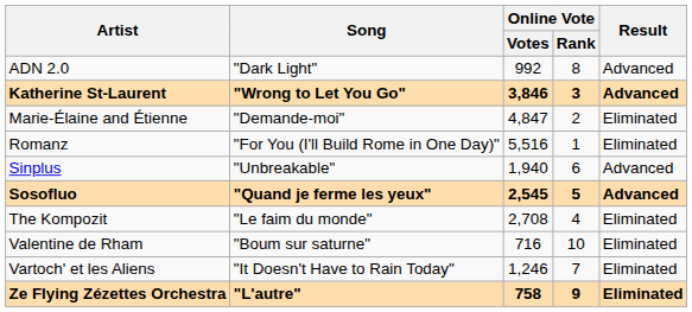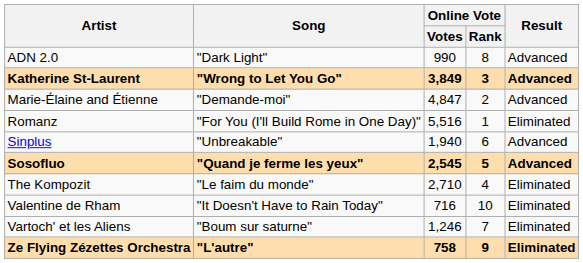ADN 2.0 | Online Vote / Votes: 992 -> 990
Katherine St-Laurent | Online Vote / Votes: 3,846 -> 3,849
Marie-Élaine and Étienne | Result: Eliminated -> Advanced
The Kompozit | Online Vote / Votes: 2,708 -> 2,710
Valentine de Rham | Song: "Boum sur saturne" -> "It Doesn't Have to Rain Today"
Vartoch' et les Aliens | Song: "It Doesn't Have to Rain Today" -> "Boum sur saturne"
